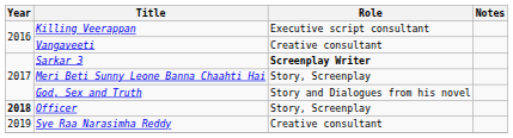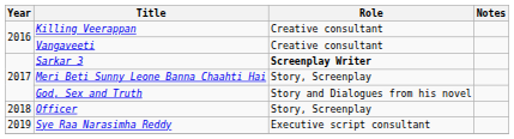Killing Veerappan | Role: Executive script consultant -> Creative consultant
Officer | Year: bold -> normal
Sye Raa Narasimha Reddy | Role: Creative consultant -> Executive script consultant
